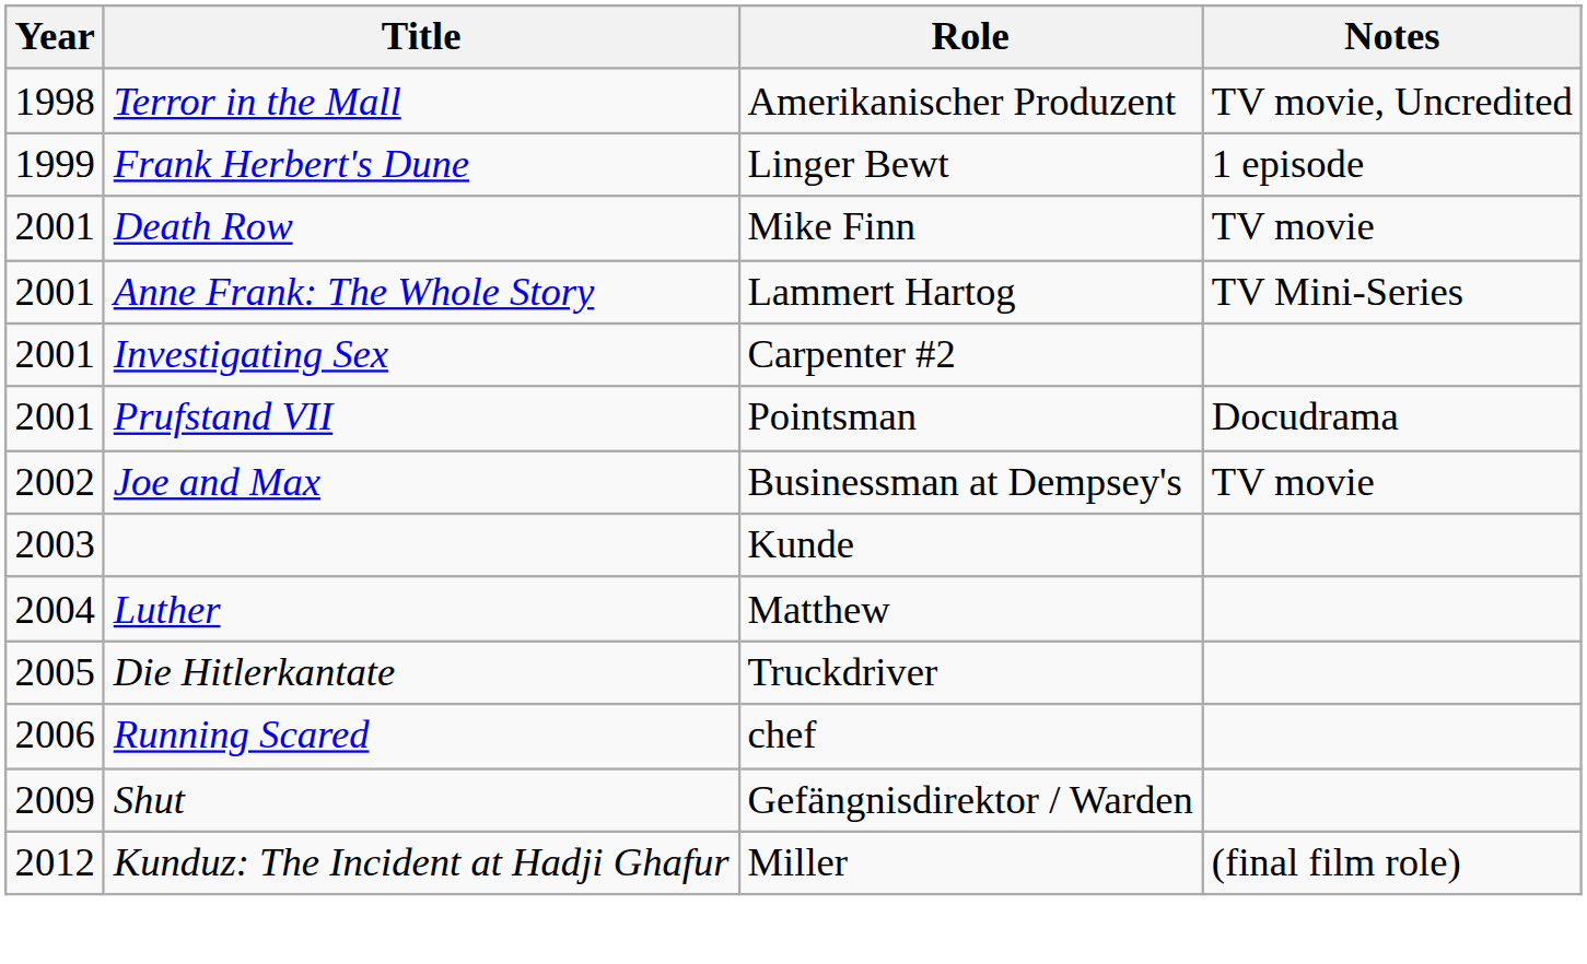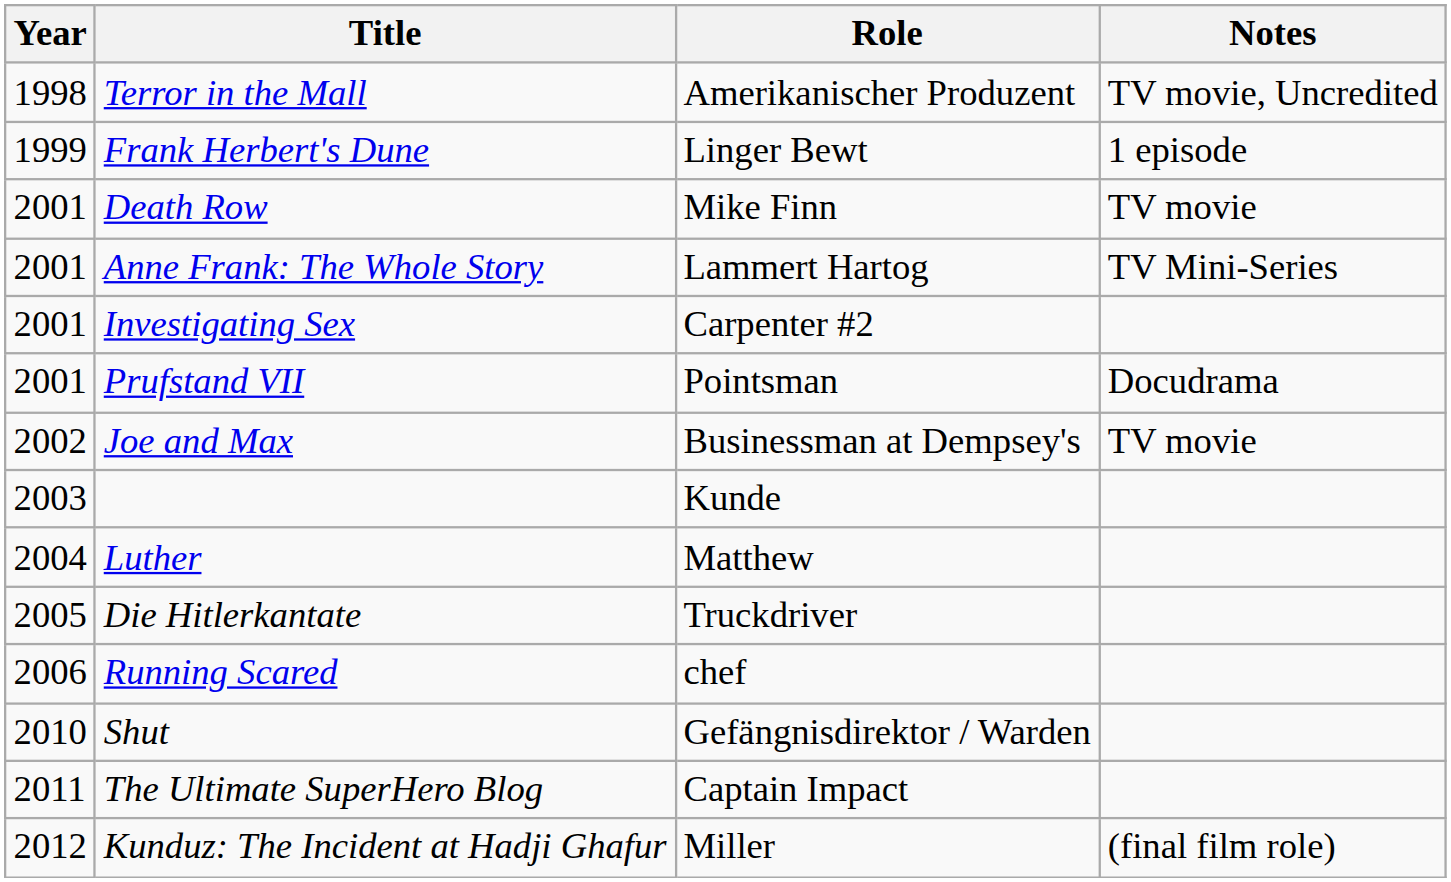Shut | Year: 2009 -> 2010
+ row: 2011 | The Ultimate SuperHero Blog | Captain Impact
